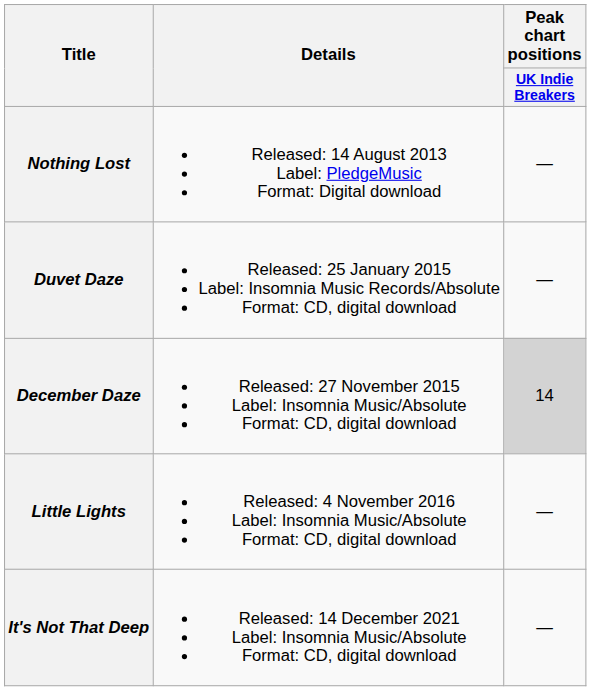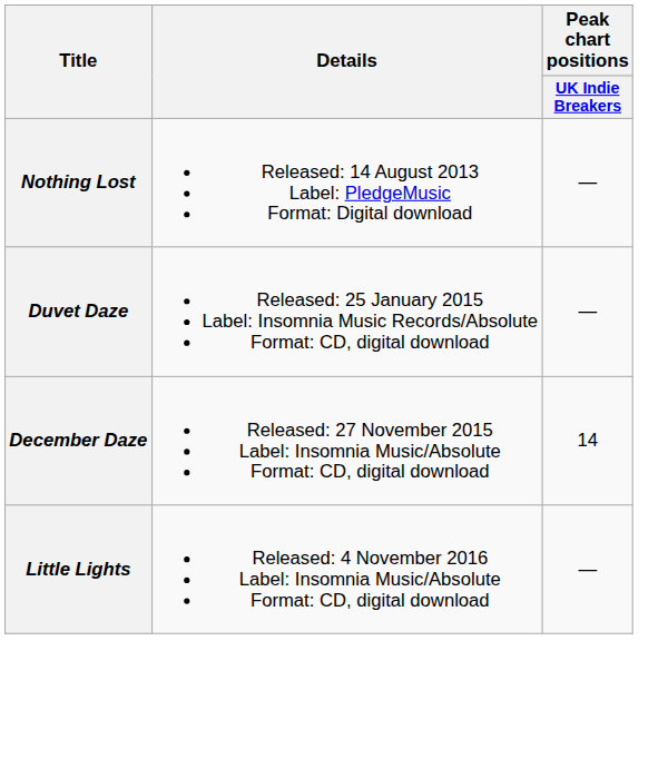December Daze | Peak chart positions / UK Indie Breakers: lightgrey background -> no background
- row: It's Not That Deep | Released: 14 December 2021 Label: Insomnia Music/Absolute Format: CD, digital download | —
